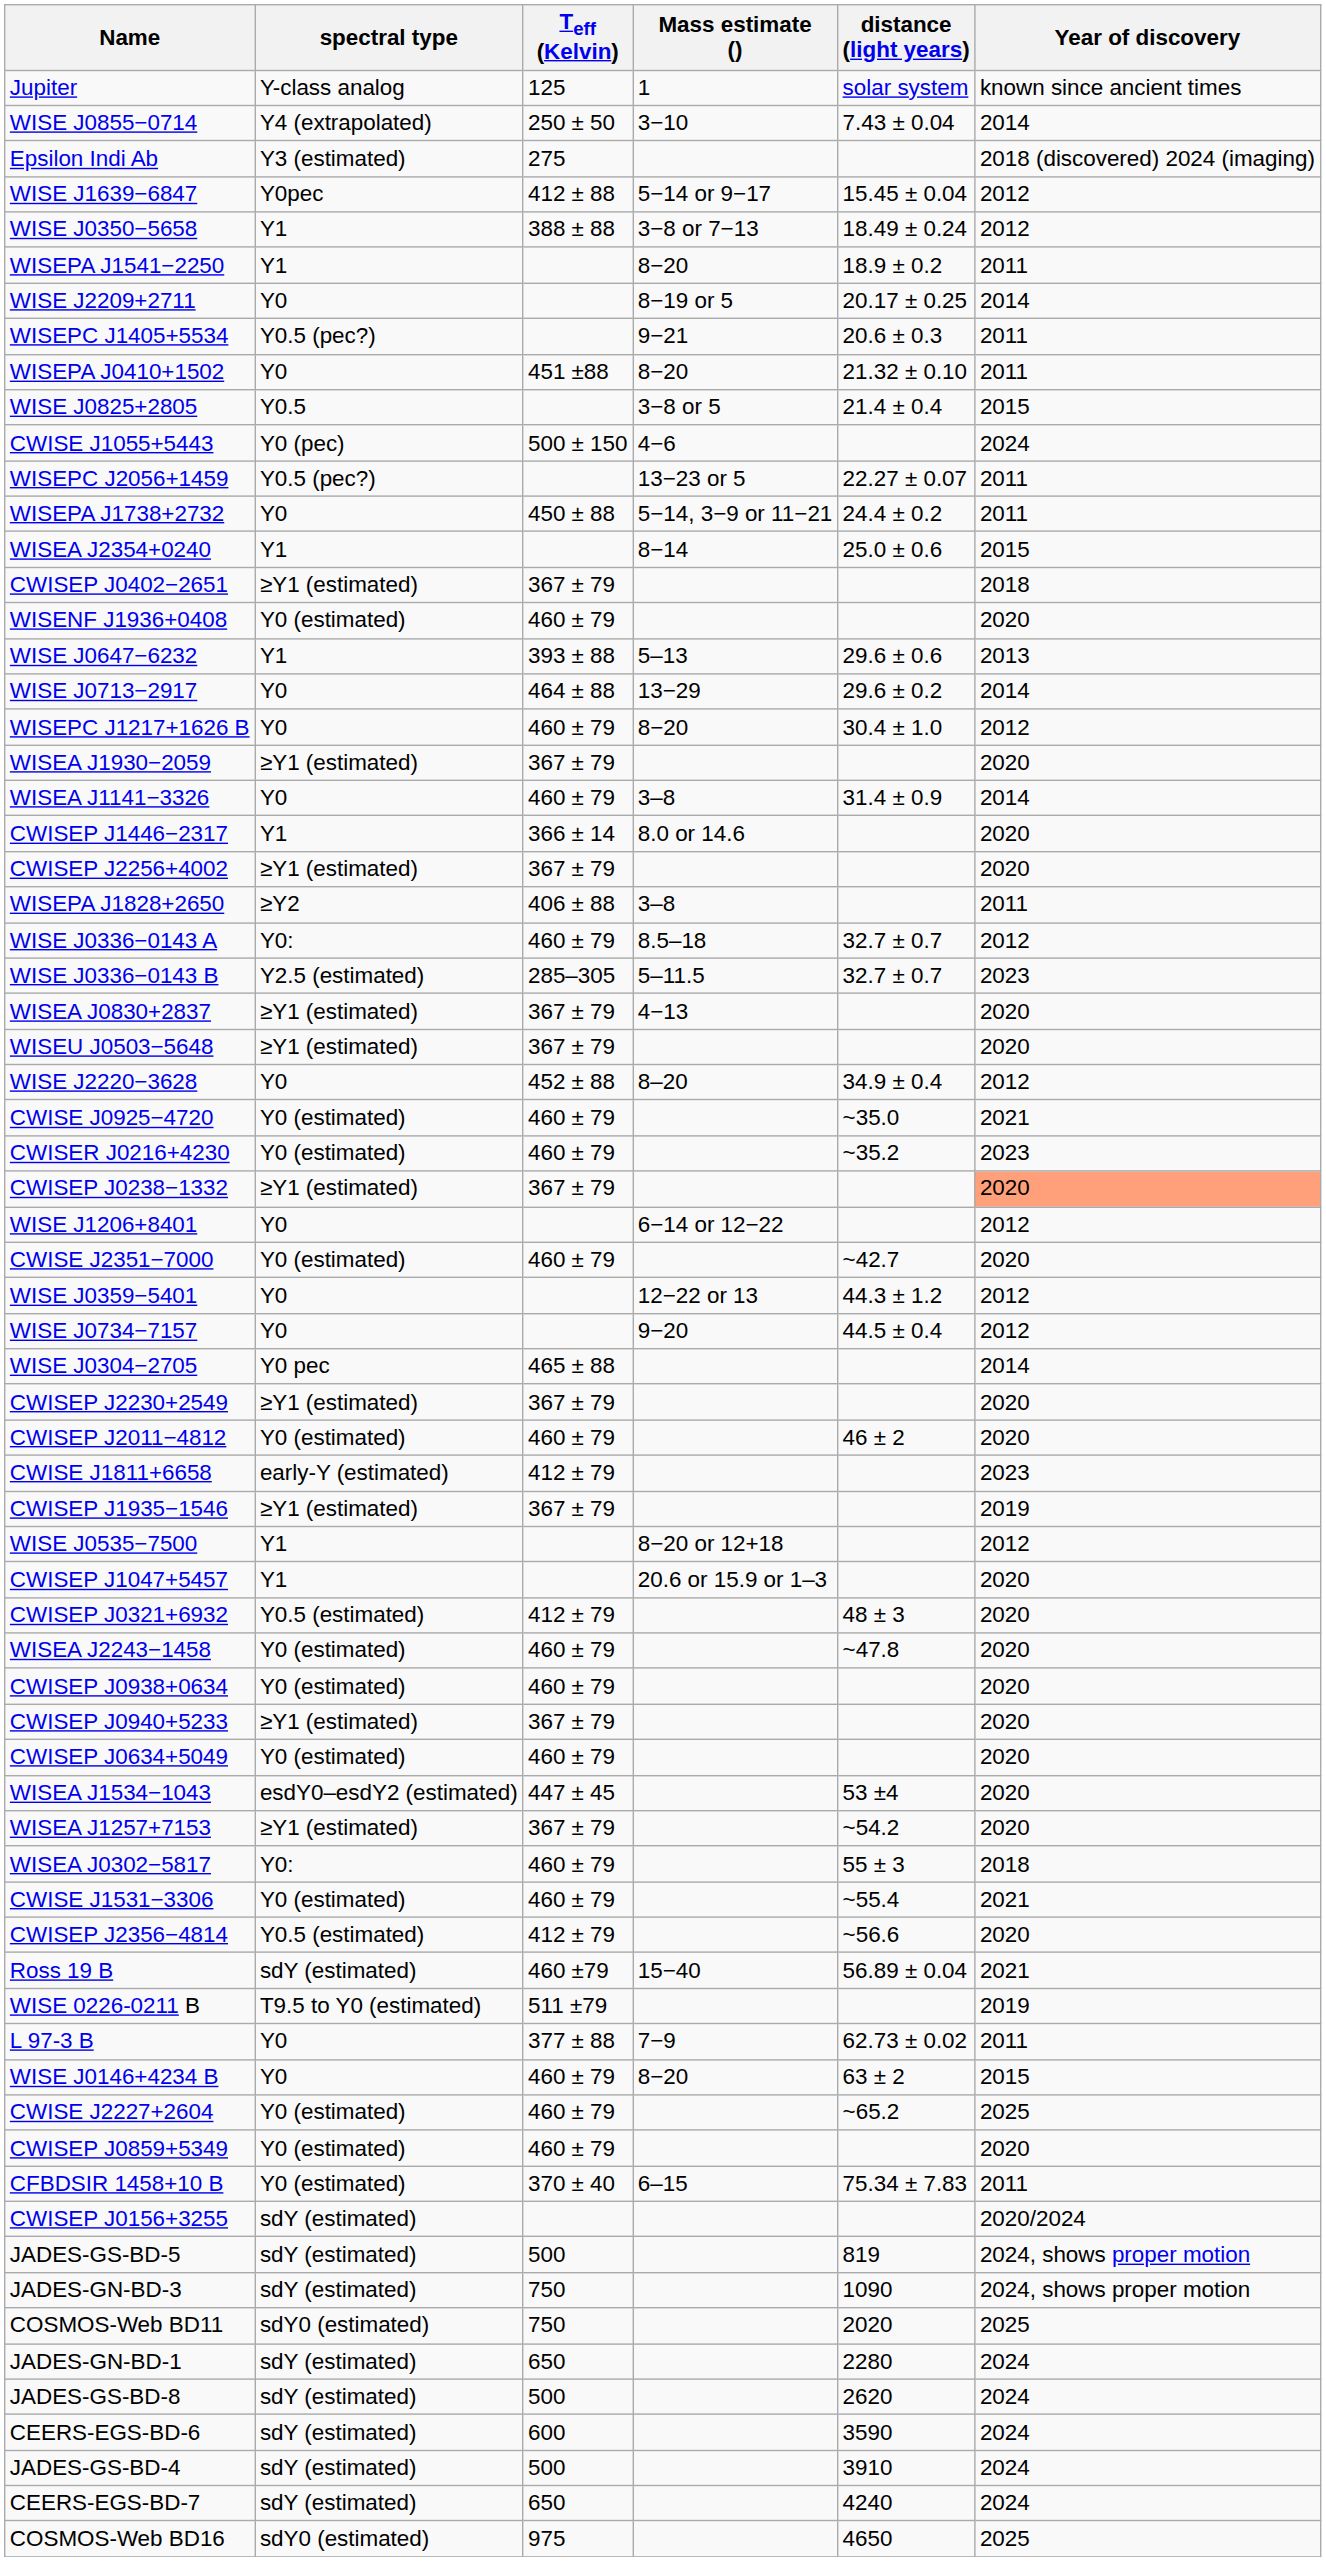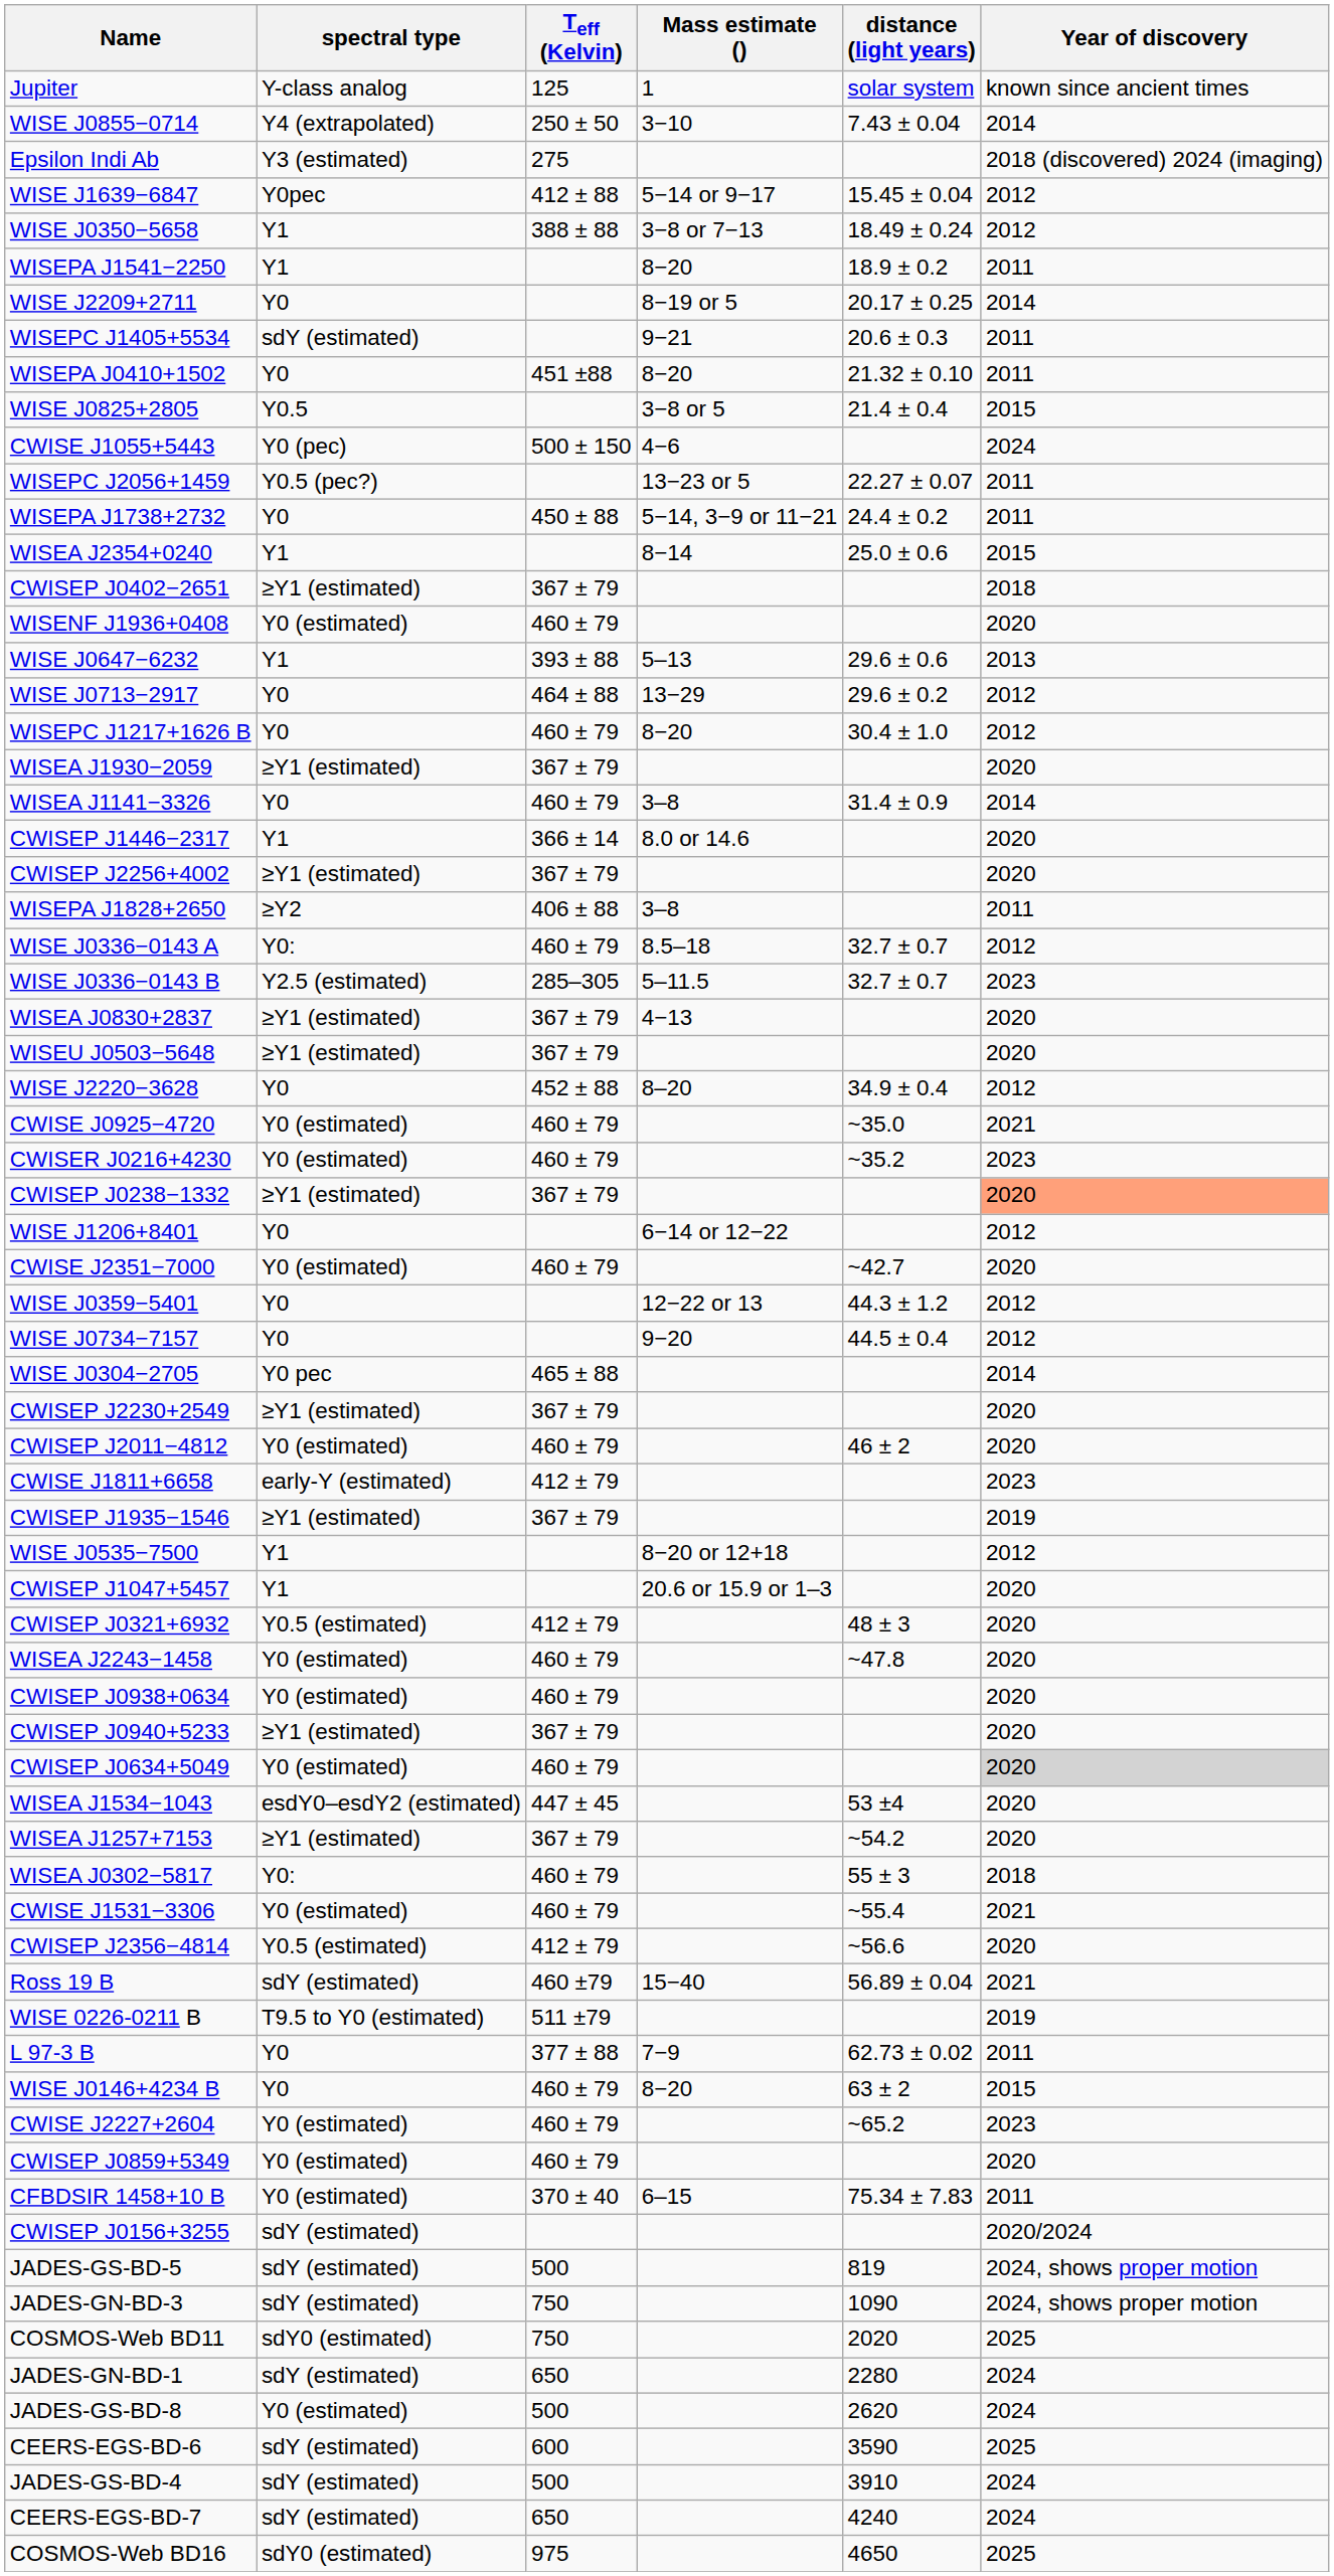WISEPC J1405+5534 | spectral type: Y0.5 (pec?) -> sdY (estimated)
WISE J0713−2917 | Year of discovery: 2014 -> 2012
CWISEP J0634+5049 | Year of discovery: no background -> lightgrey background
CWISE J2227+2604 | Year of discovery: 2025 -> 2023
JADES-GS-BD-8 | spectral type: sdY (estimated) -> Y0 (estimated)
CEERS-EGS-BD-6 | Year of discovery: 2024 -> 2025
